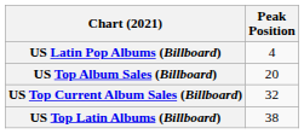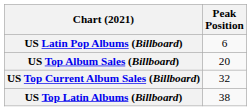US Latin Pop Albums (Billboard) | Peak Position: 4 -> 6
